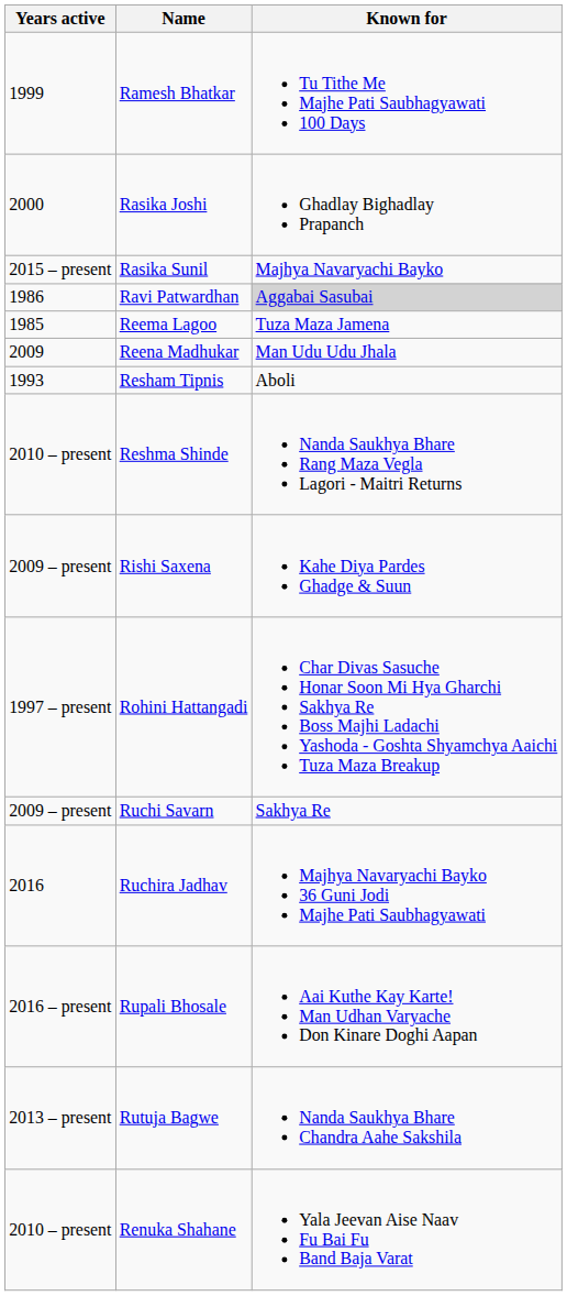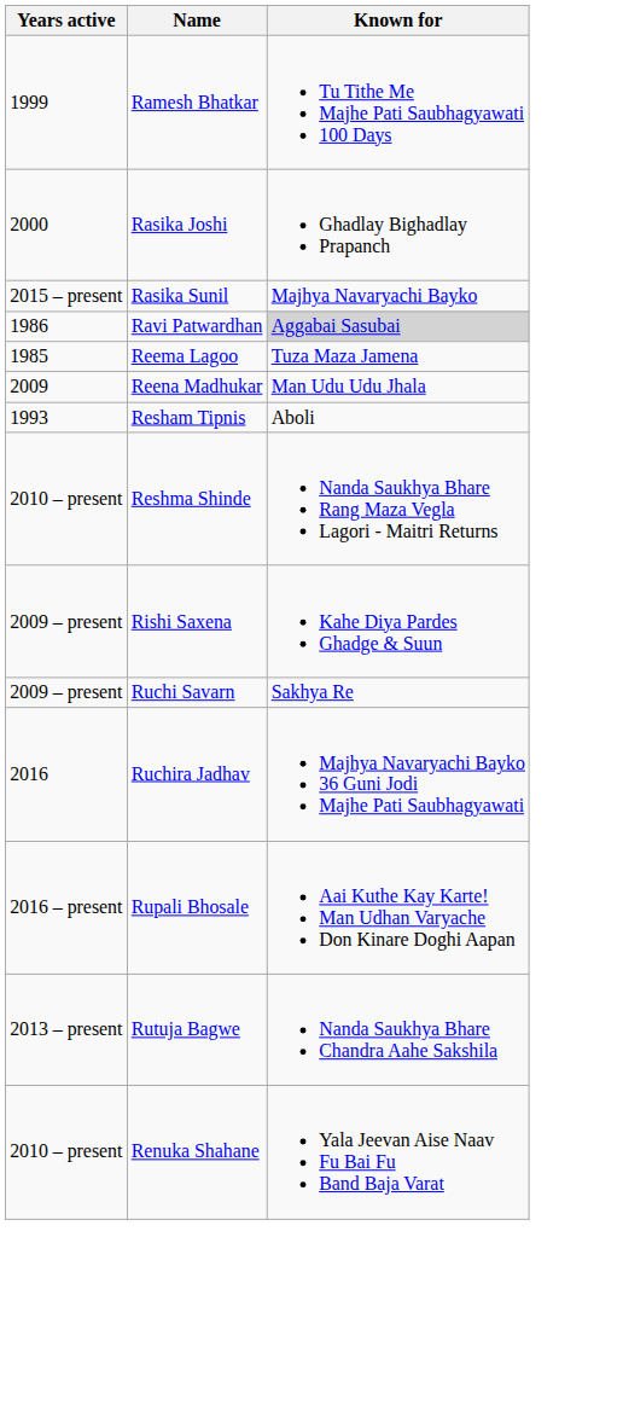- row: 1997 – present | Rohini Hattangadi | Char Divas Sasuche Honar Soon Mi Hya Gharchi Sakhya Re Boss Majhi Ladachi Yashoda - Goshta Shyamchya Aaichi Tuza Maza Breakup
